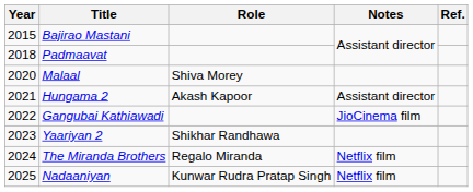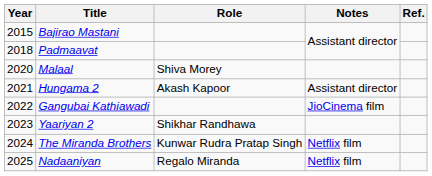The Miranda Brothers | Role: Regalo Miranda -> Kunwar Rudra Pratap Singh
Nadaaniyan | Role: Kunwar Rudra Pratap Singh -> Regalo Miranda
